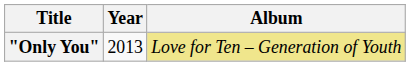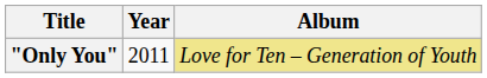"Only You" | Year: 2013 -> 2011
